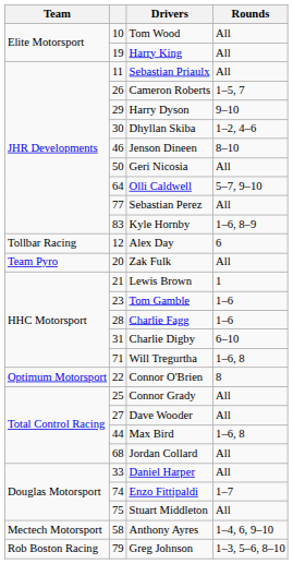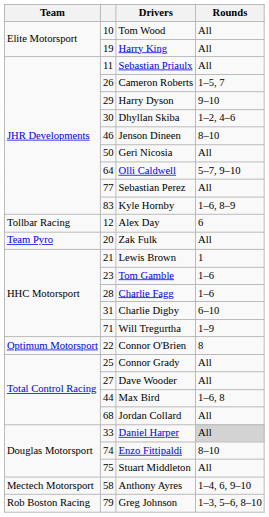Will Tregurtha | Rounds: 1–6, 8 -> 1–9
Daniel Harper | Rounds: no background -> lightgrey background
Enzo Fittipaldi | Rounds: 1–7 -> 8–10
